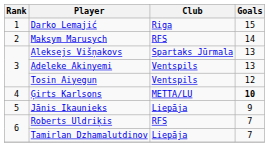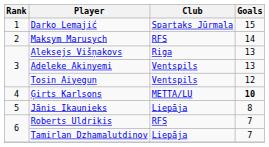Darko Lemajić | Club: Riga -> Spartaks Jūrmala
Aleksejs Višņakovs | Club: Spartaks Jūrmala -> Riga
Jānis Ikaunieks | Goals: 9 -> 8
